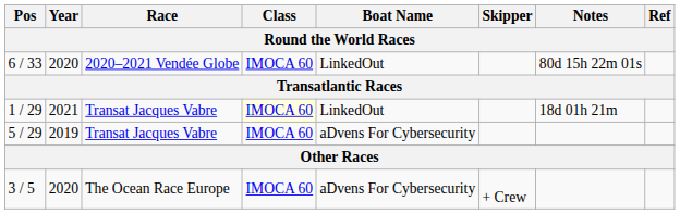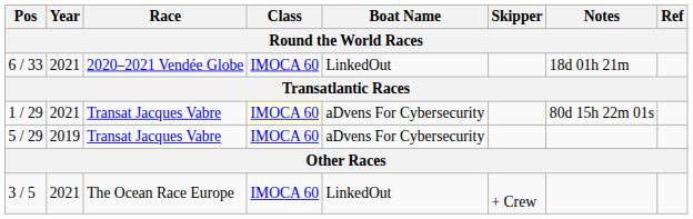6 / 33 | Year: 2020 -> 2021
6 / 33 | Notes: 80d 15h 22m 01s -> 18d 01h 21m
1 / 29 | Boat Name: LinkedOut -> aDvens For Cybersecurity
1 / 29 | Notes: 18d 01h 21m -> 80d 15h 22m 01s
3 / 5 | Year: 2020 -> 2021
3 / 5 | Boat Name: aDvens For Cybersecurity -> LinkedOut
